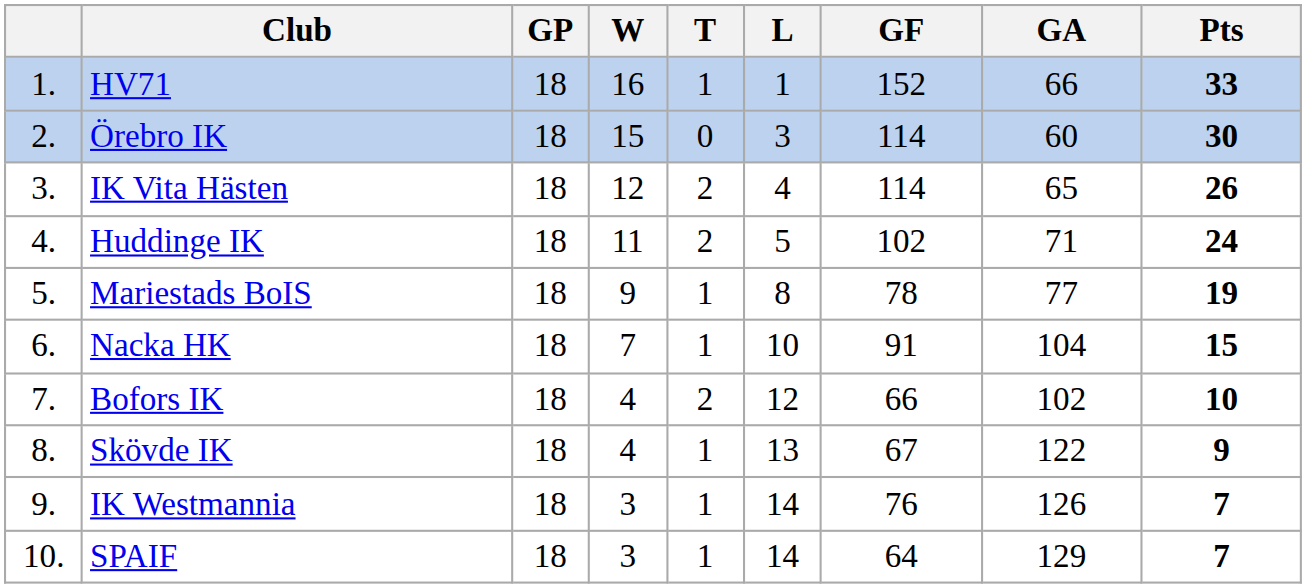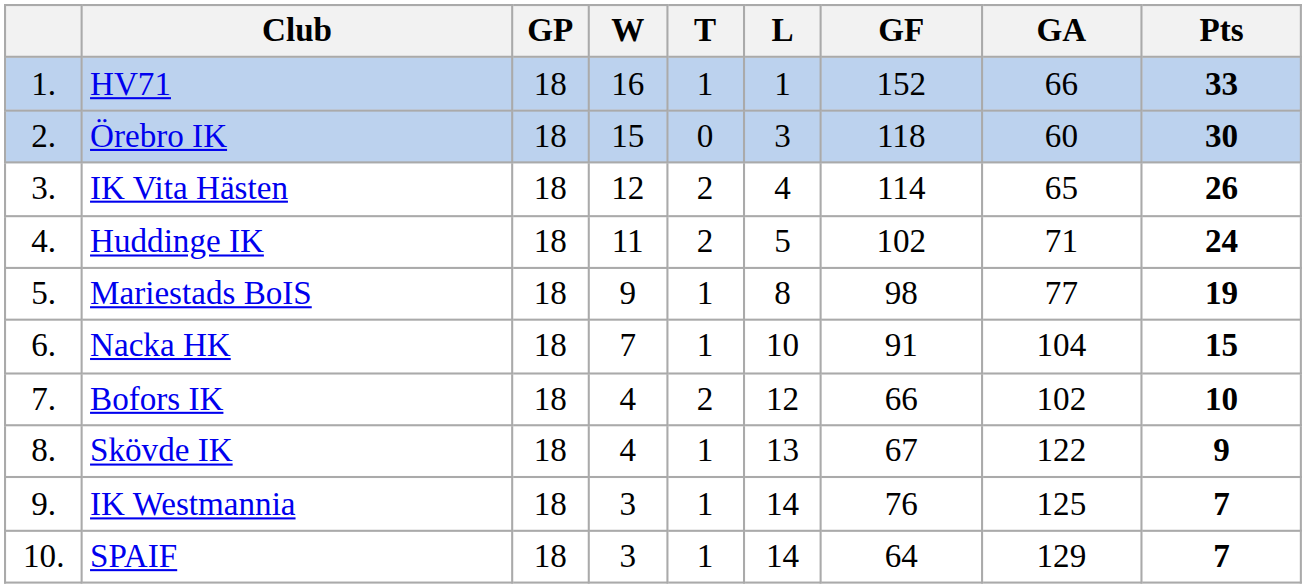Örebro IK | GF: 114 -> 118
Mariestads BoIS | GF: 78 -> 98
IK Westmannia | GA: 126 -> 125
